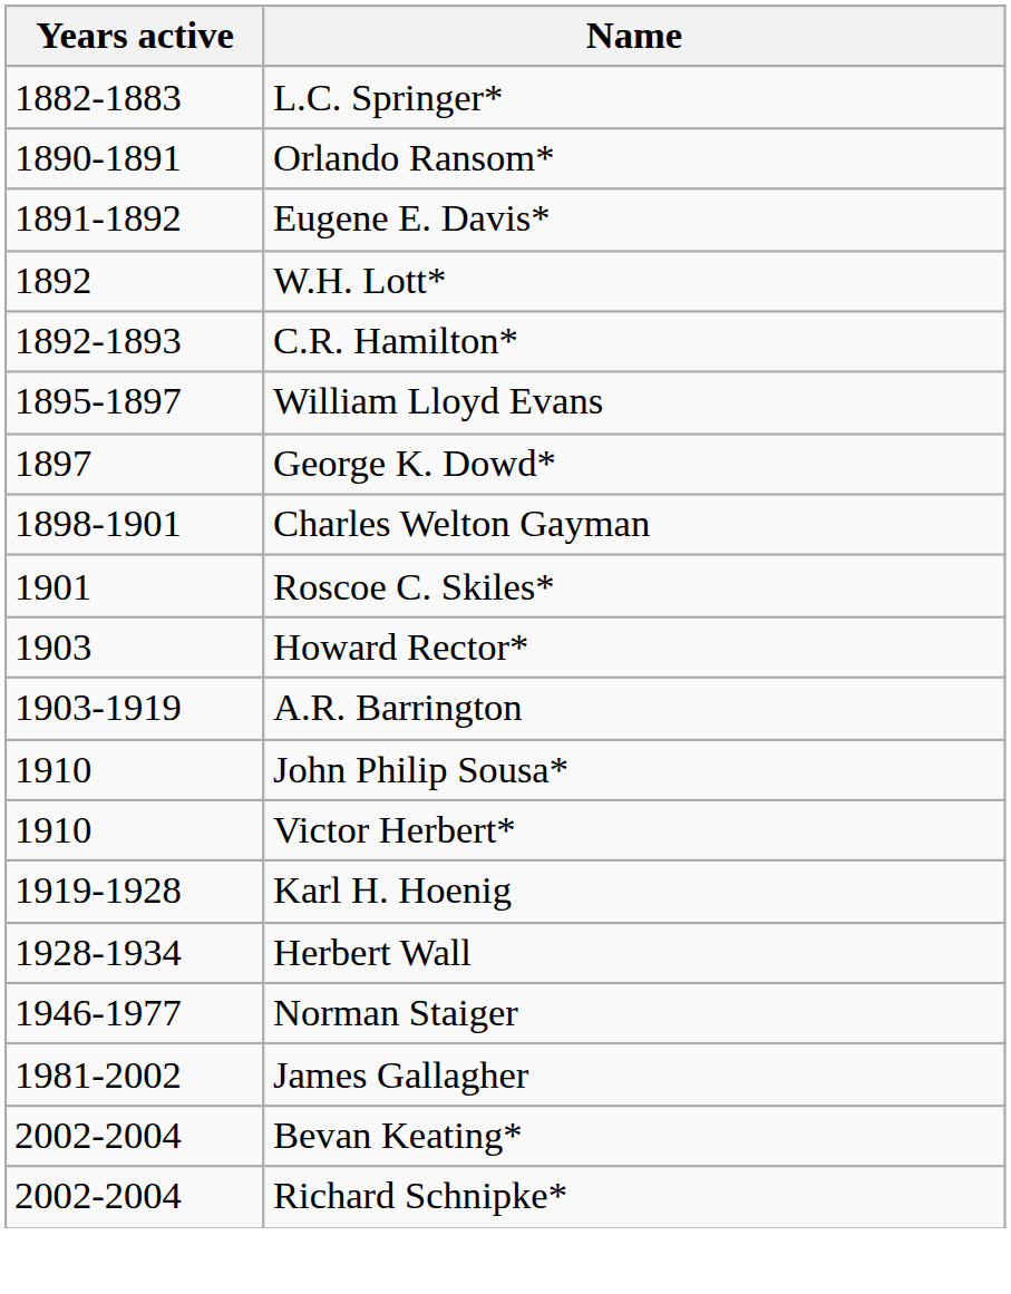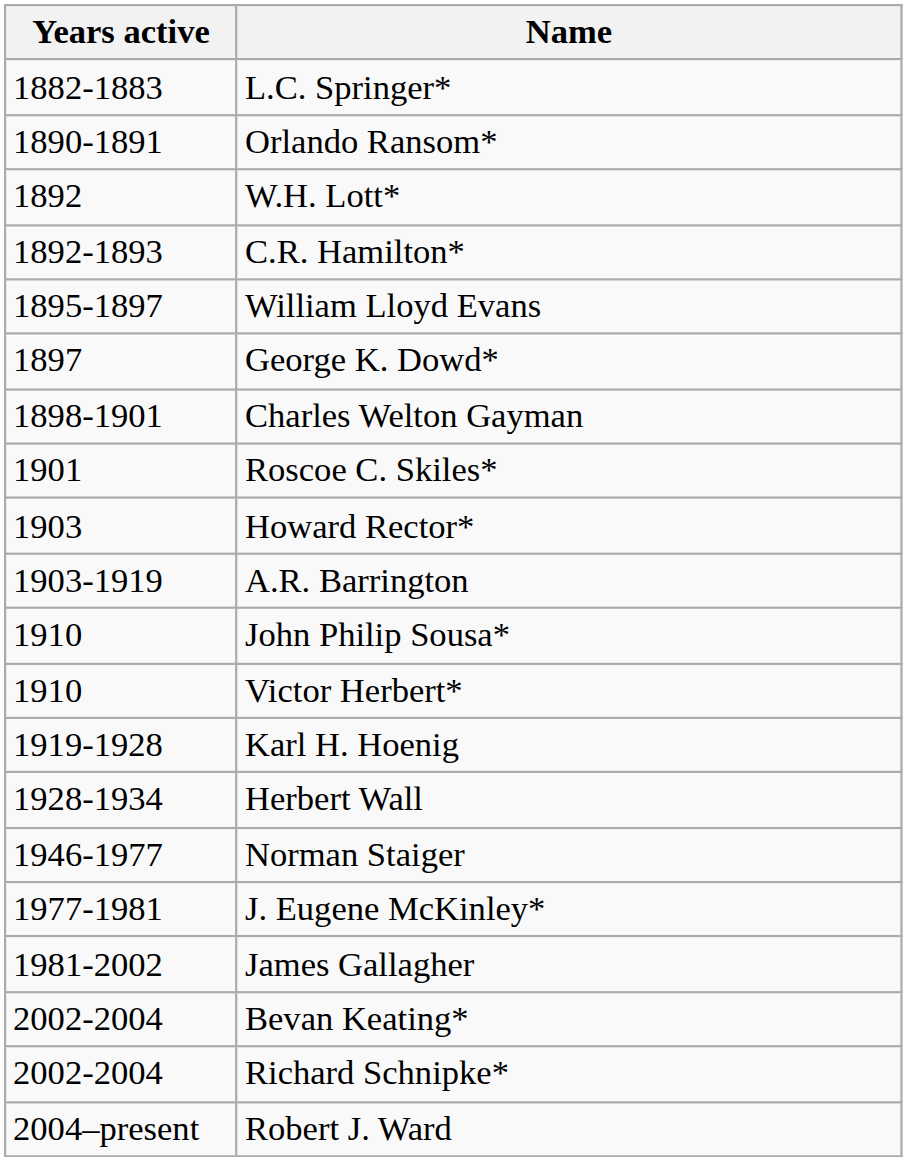- row: 1891-1892 | Eugene E. Davis*
+ row: 1977-1981 | J. Eugene McKinley*
+ row: 2004–present | Robert J. Ward
